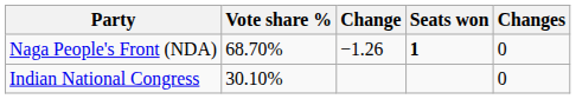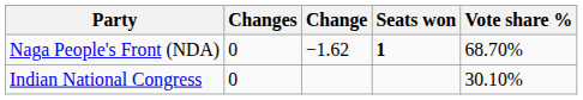columns swapped: Vote share % <-> Changes
Naga People's Front (NDA) | Change: −1.26 -> −1.62
